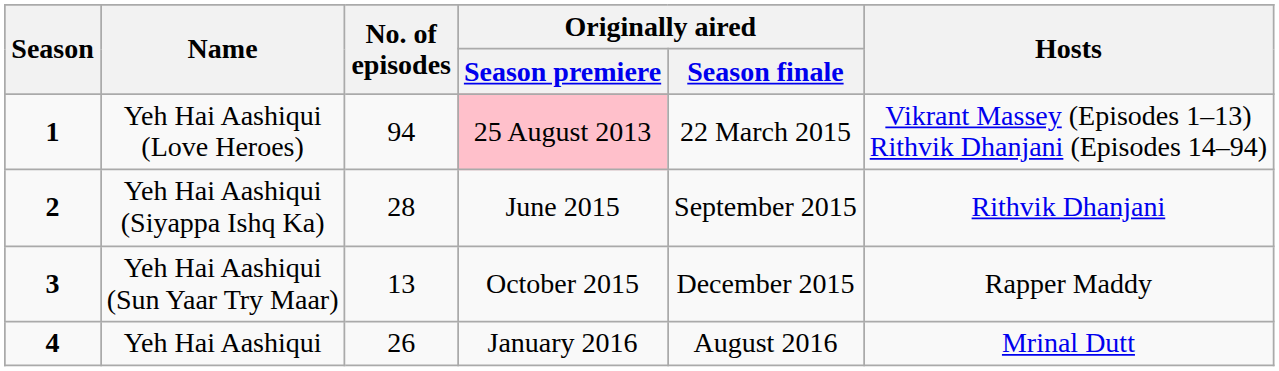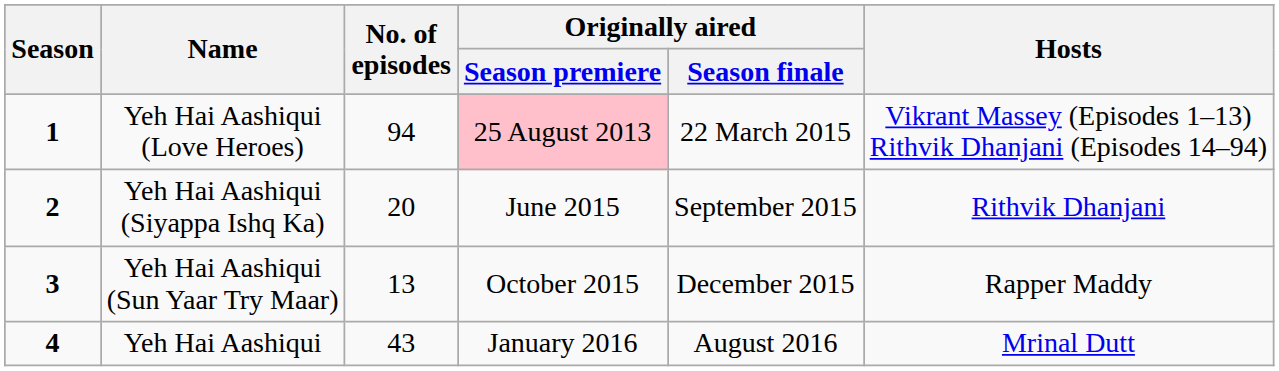Yeh Hai Aashiqui (Siyappa Ishq Ka) | No. of episodes: 28 -> 20
Yeh Hai Aashiqui | No. of episodes: 26 -> 43
